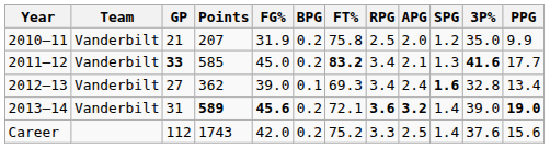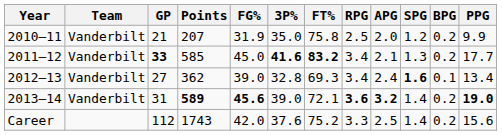columns swapped: 3P% <-> BPG
